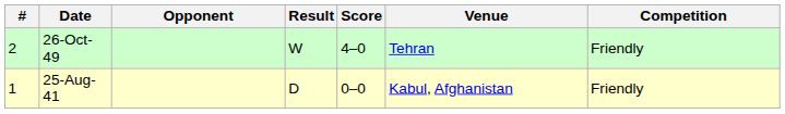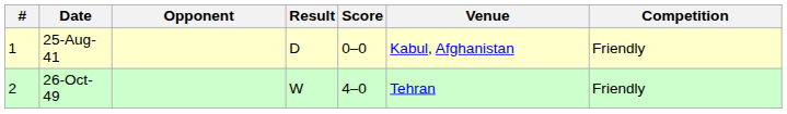rows swapped: 25-Aug-41 <-> 26-Oct-49
